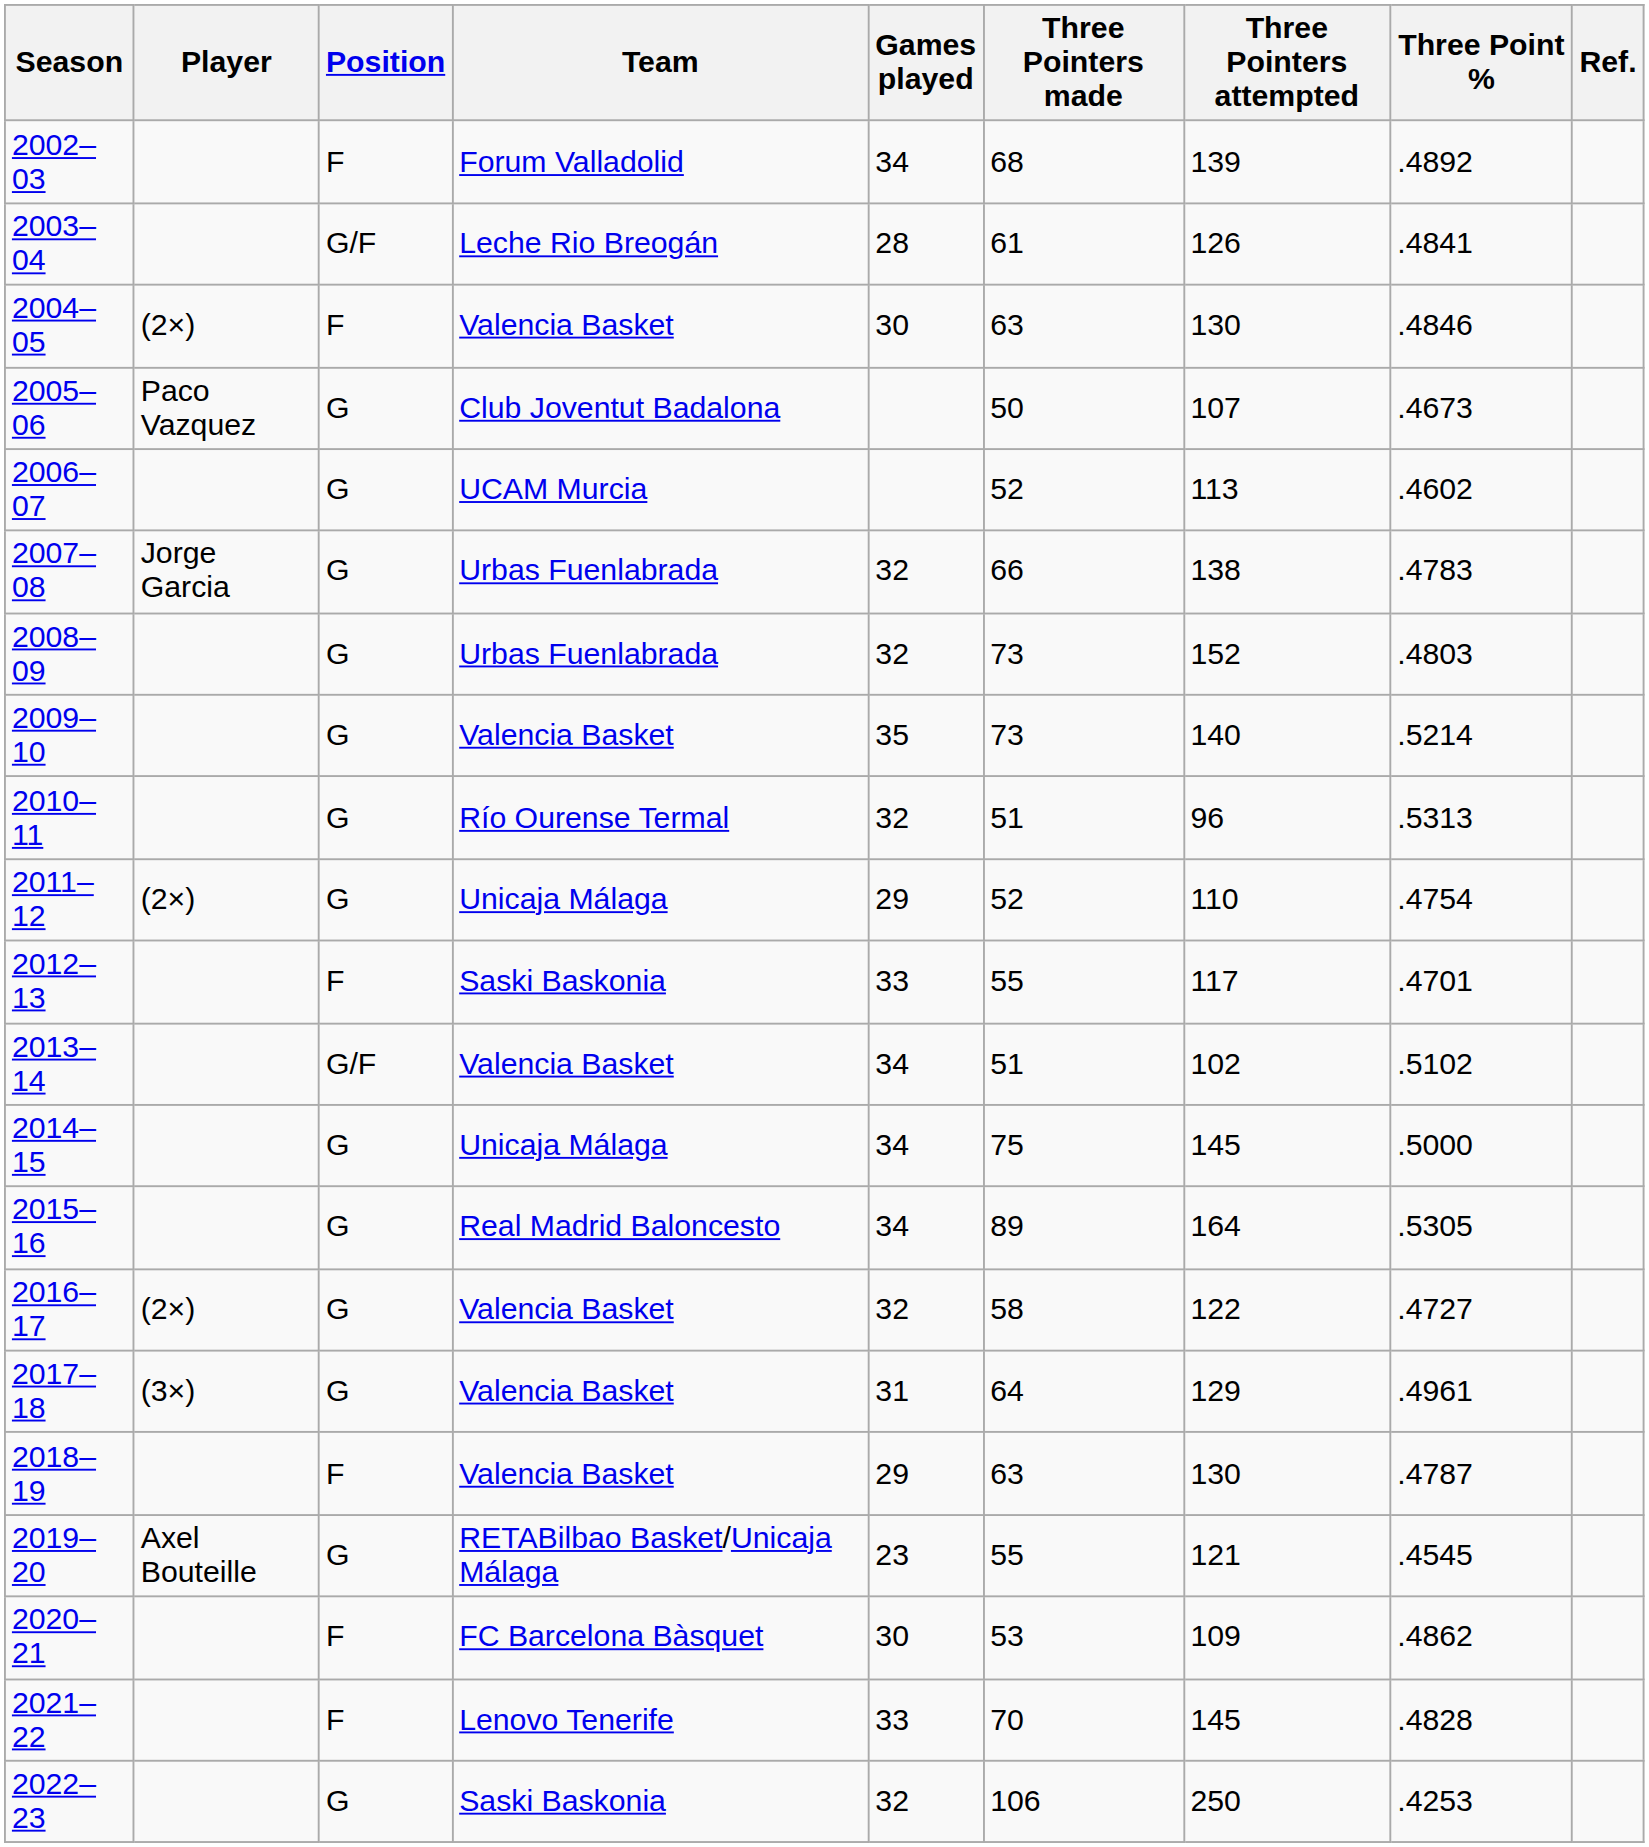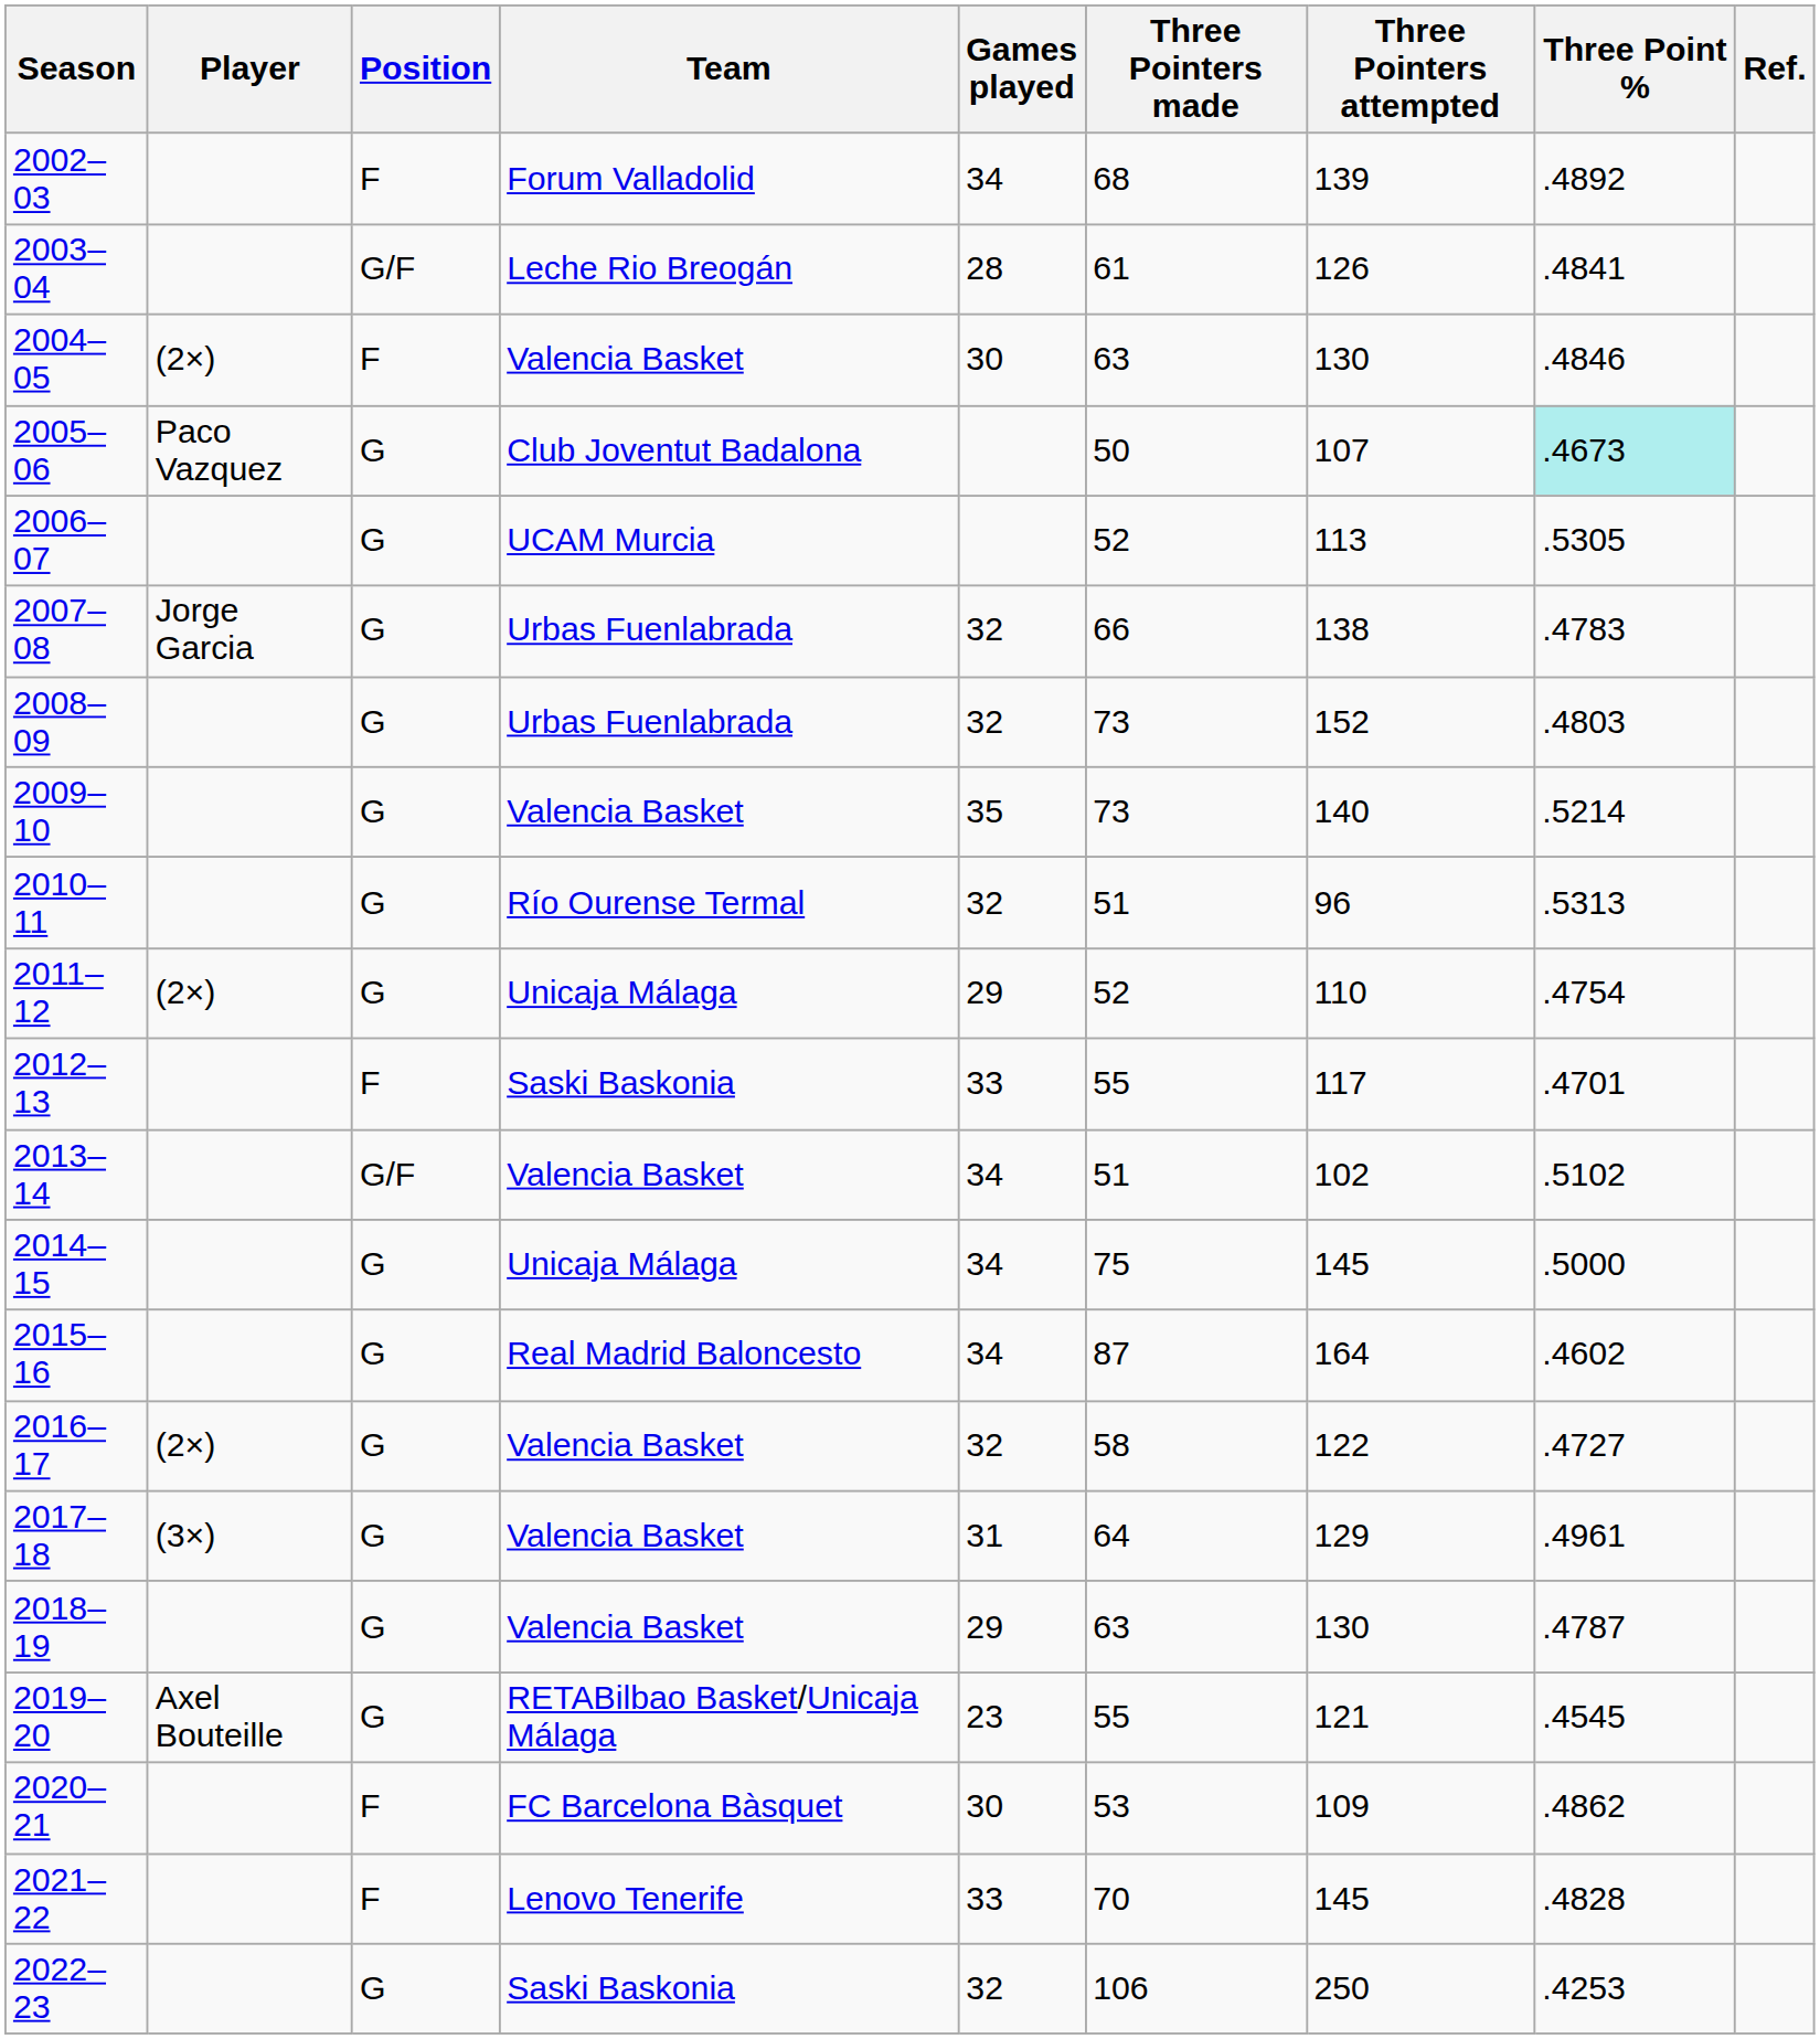2005–06 | Three Point %: no background -> paleturquoise background
2006–07 | Three Point %: .4602 -> .5305
2015–16 | Three Pointers made: 89 -> 87
2015–16 | Three Point %: .5305 -> .4602
2018–19 | Position: F -> G
